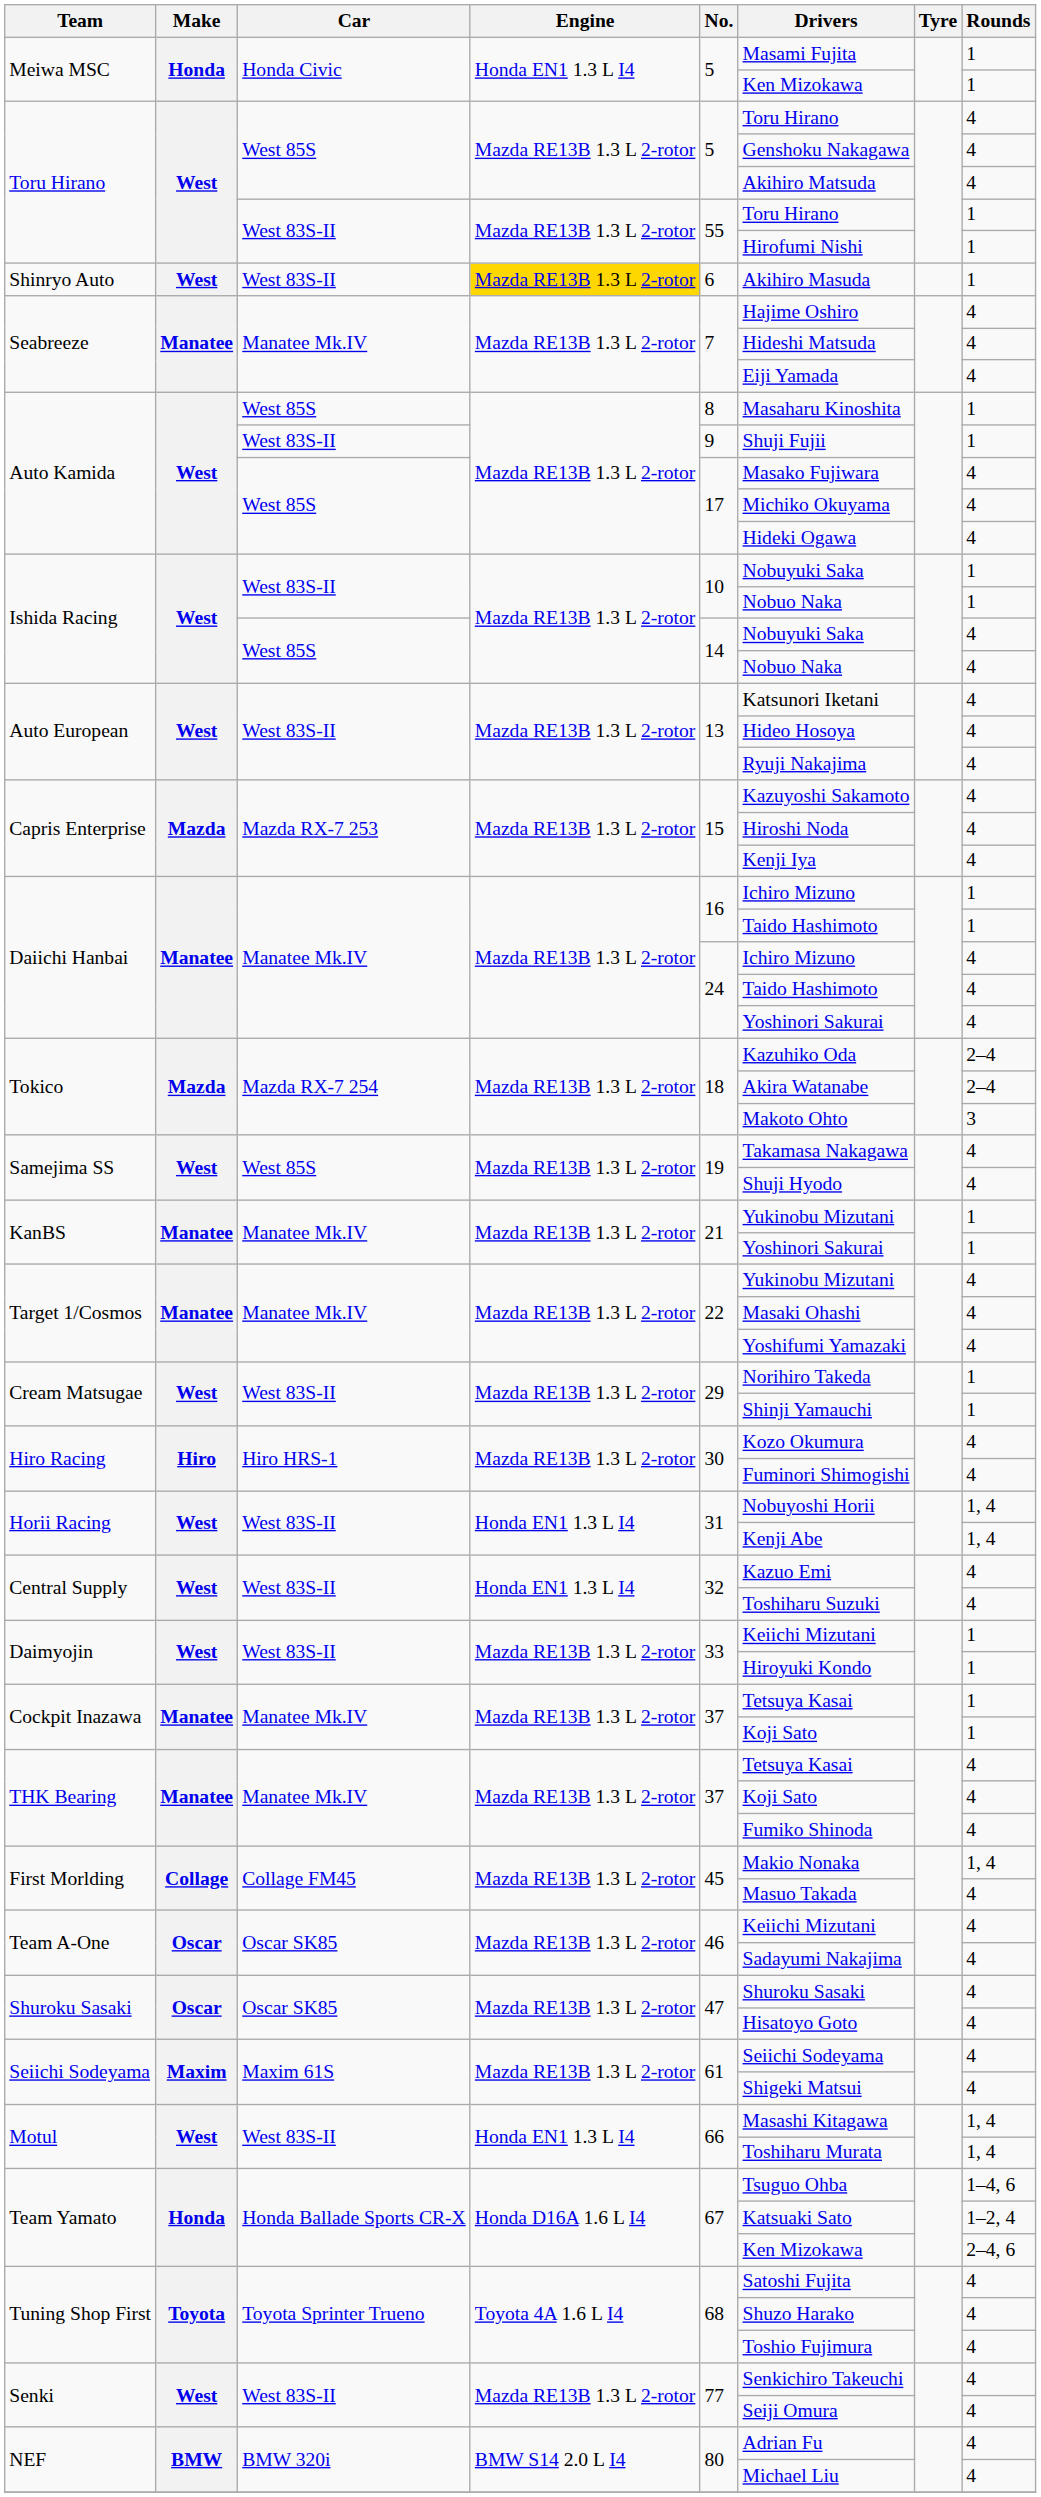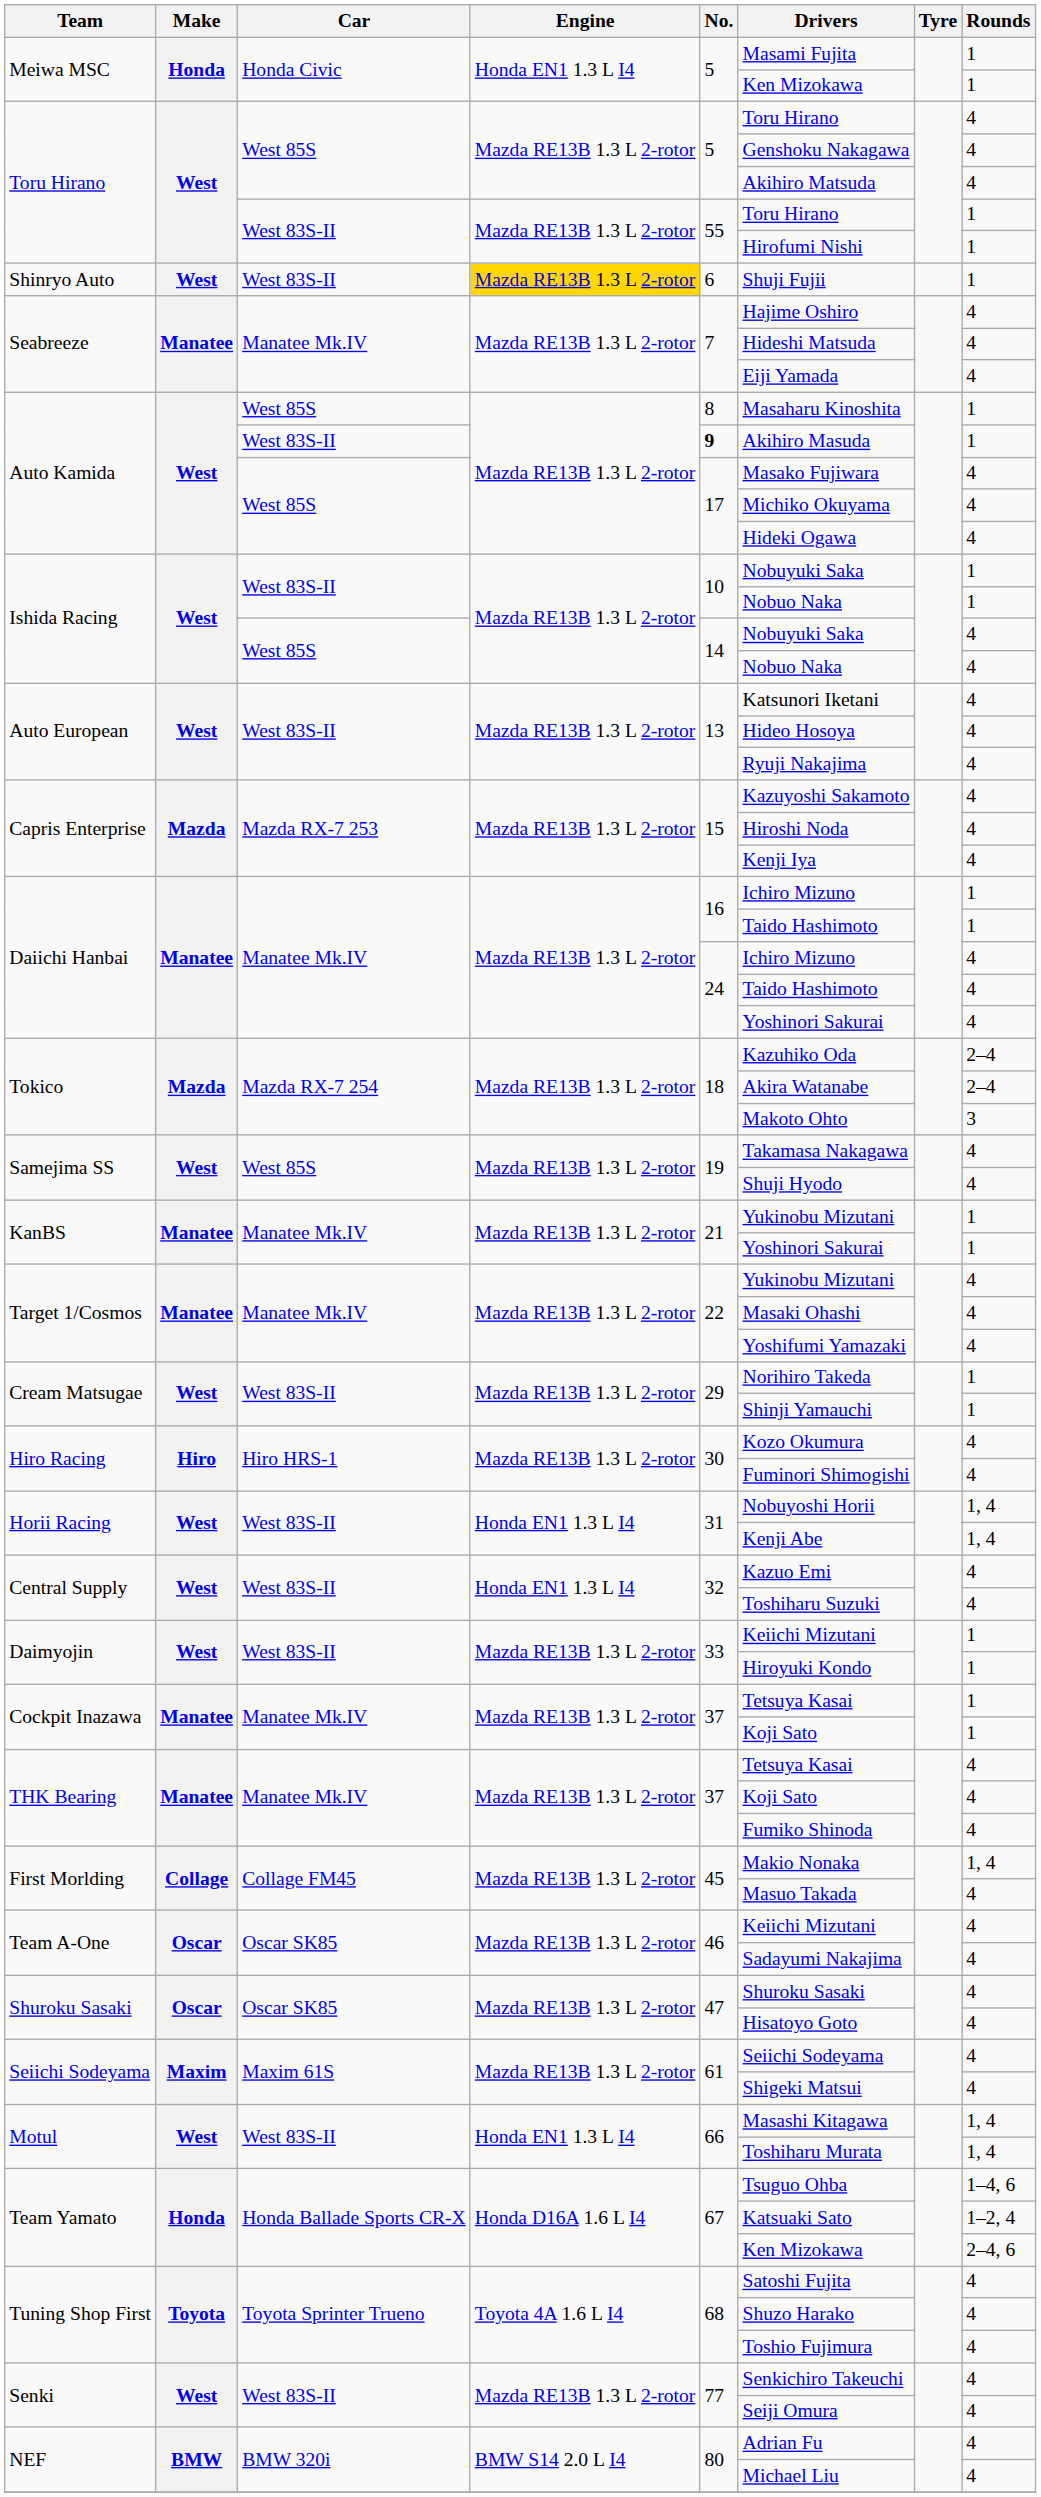Shinryo Auto | Drivers: Akihiro Masuda -> Shuji Fujii
Auto Kamida / West 83S-II | No.: normal -> bold
Auto Kamida / West 83S-II | Drivers: Shuji Fujii -> Akihiro Masuda
